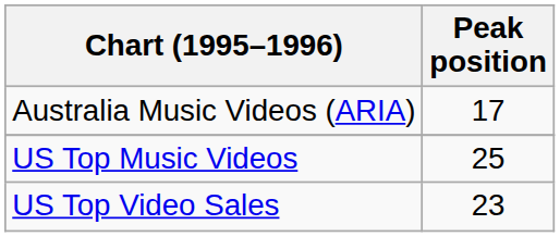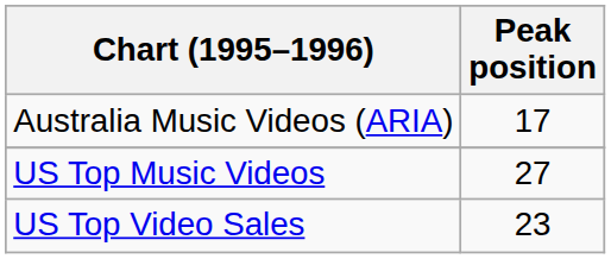US Top Music Videos | Peak position: 25 -> 27
